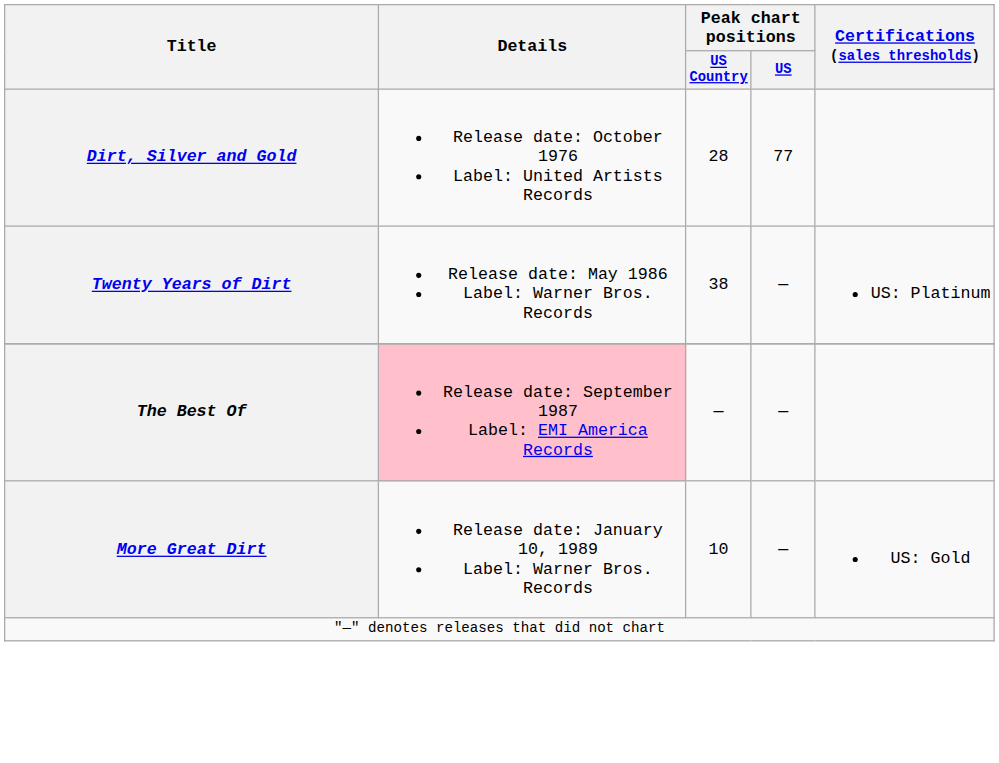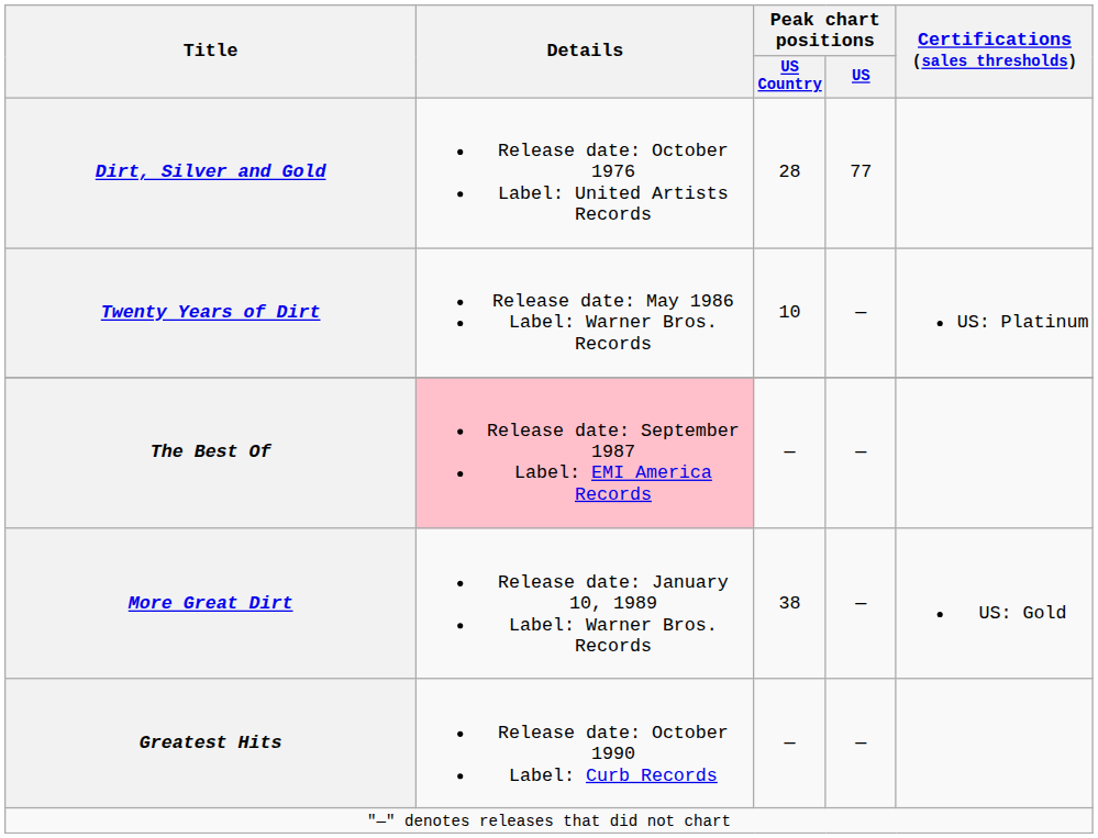Twenty Years of Dirt | Peak chart positions / US Country: 38 -> 10
More Great Dirt | Peak chart positions / US Country: 10 -> 38
+ row: Greatest Hits | Release date: October 1990 Label: Curb Records | — | —
